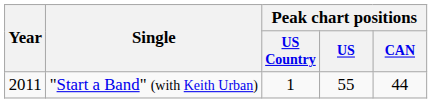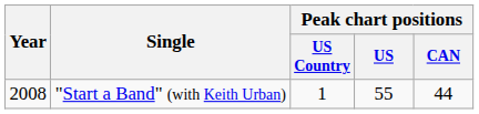"Start a Band" (with Keith Urban) | Year: 2011 -> 2008
